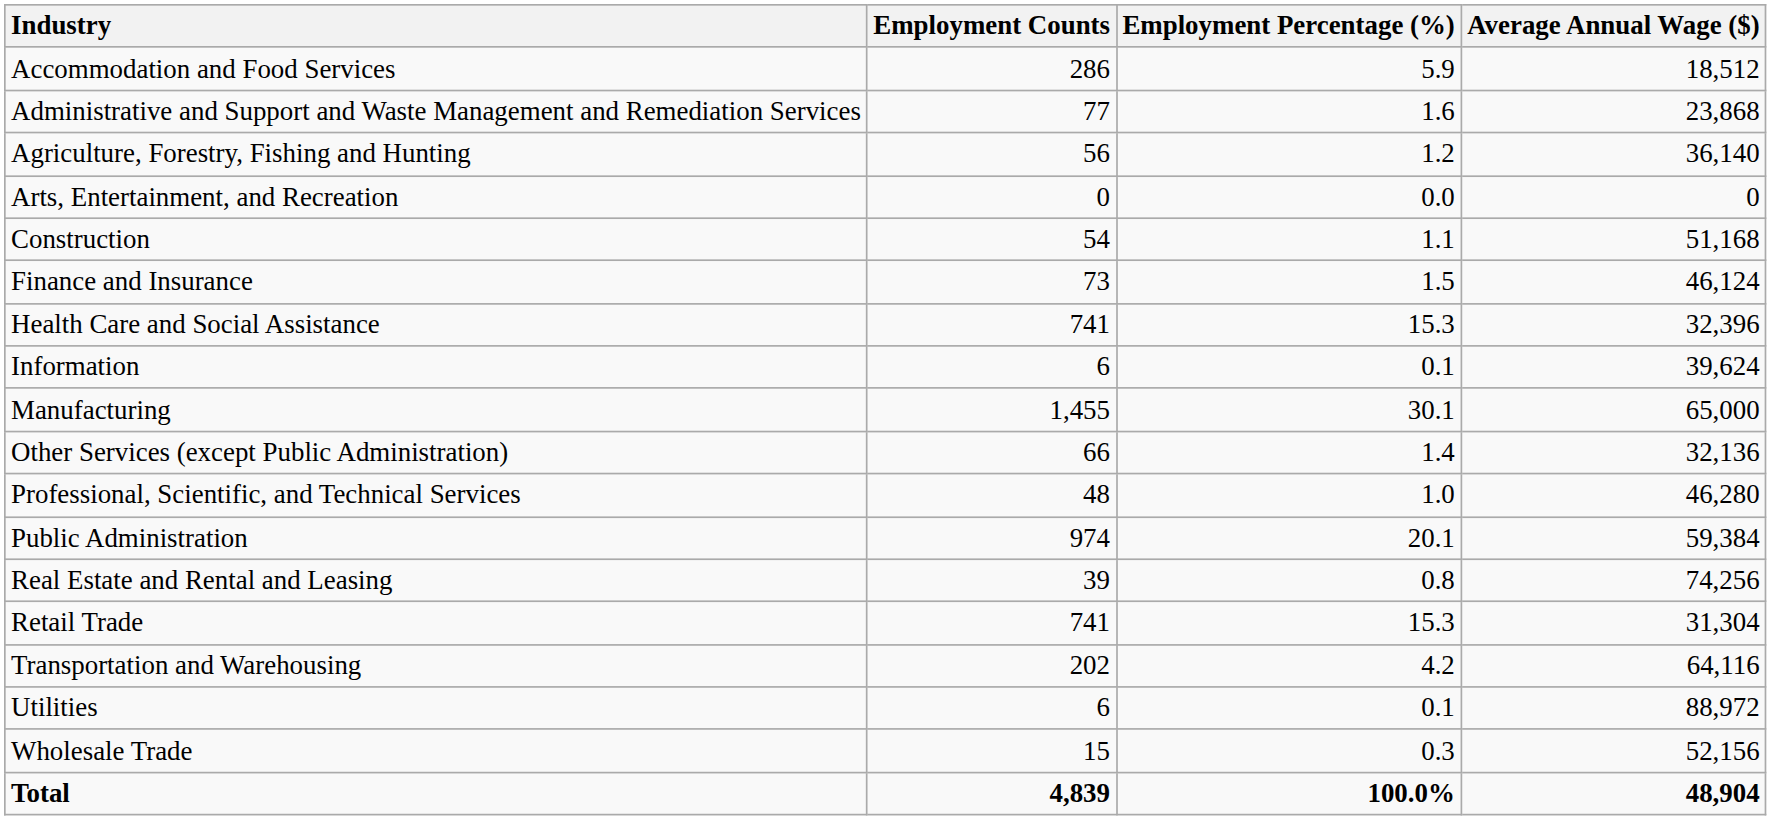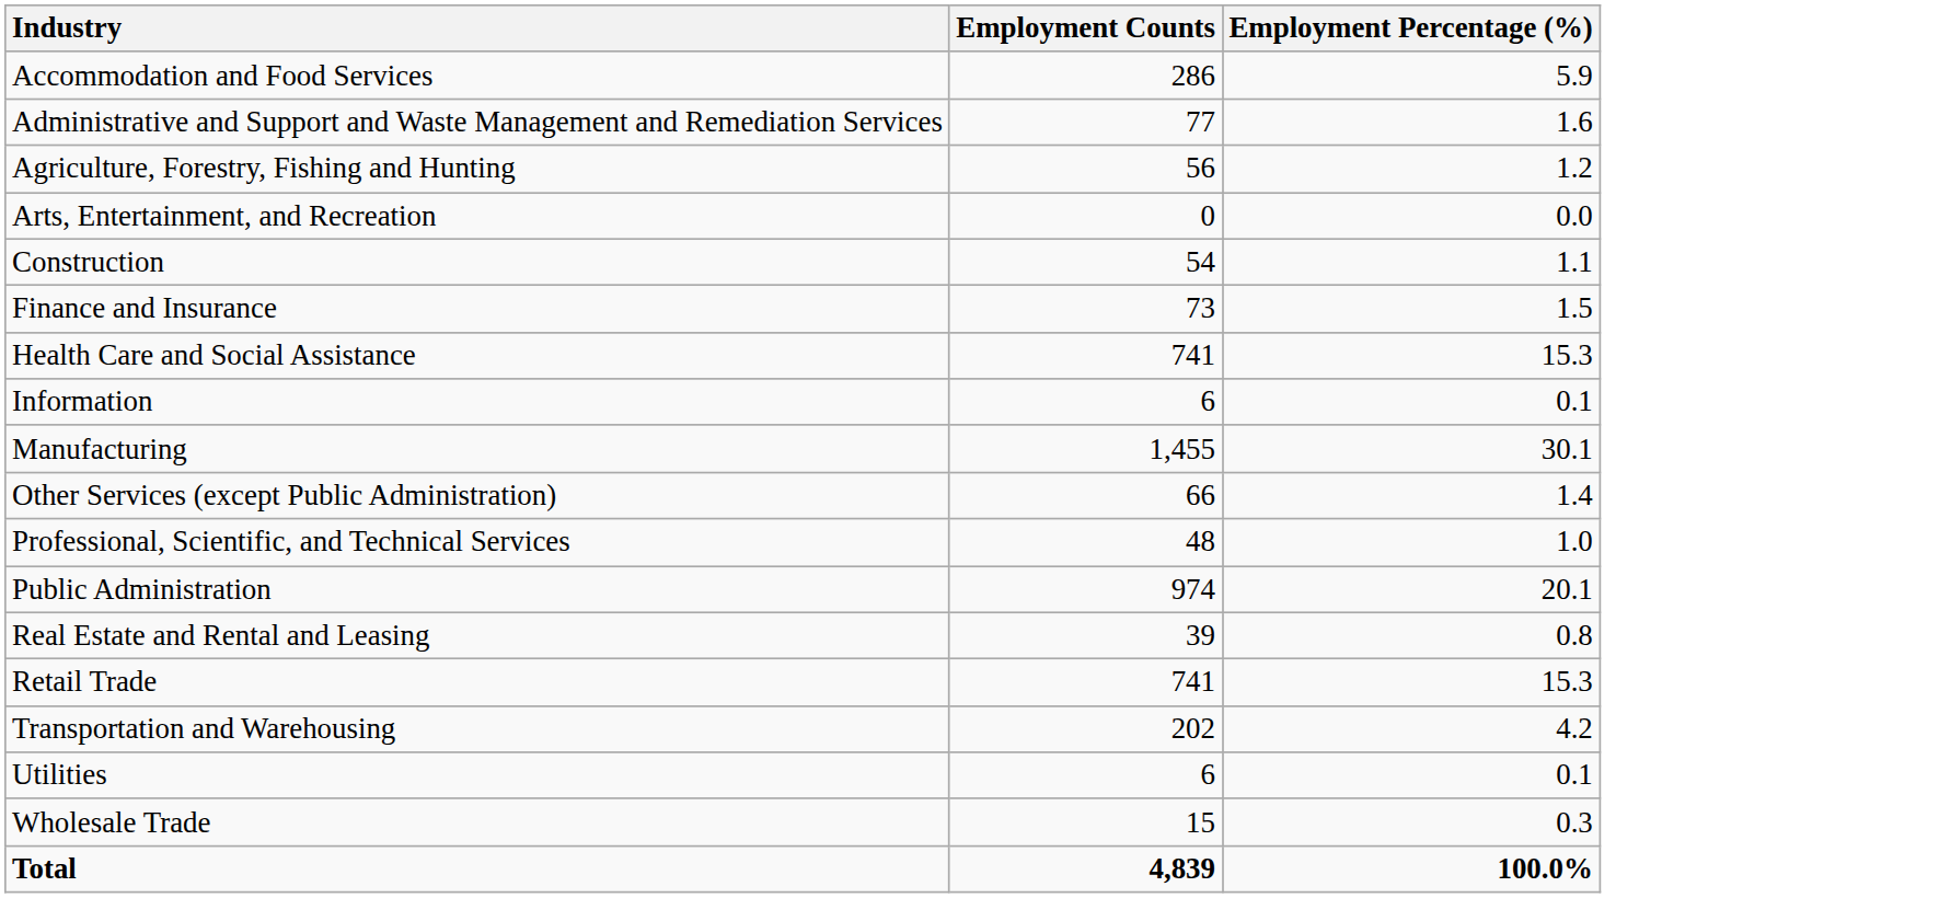- column: Average Annual Wage ($) | 18,512 | 23,868 | 36,140 | 0 | 51,168 | 46,124 | 32,396 | 39,624 | 65,000 | 32,136 | 46,280 | 59,384 | 74,256 | 31,304 | 64,116 | 88,972 | 52,156 | 48,904
